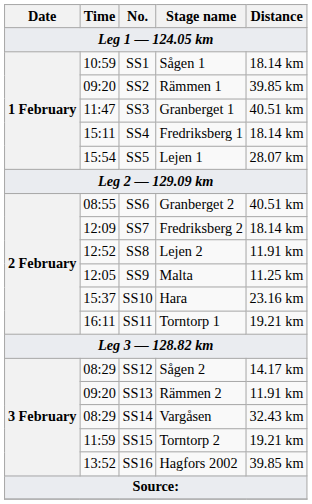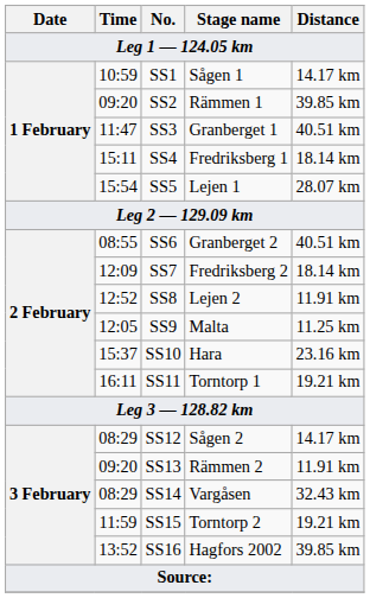SS1 | Distance: 18.14 km -> 14.17 km
